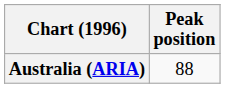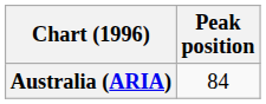Australia (ARIA) | Peak position: 88 -> 84
